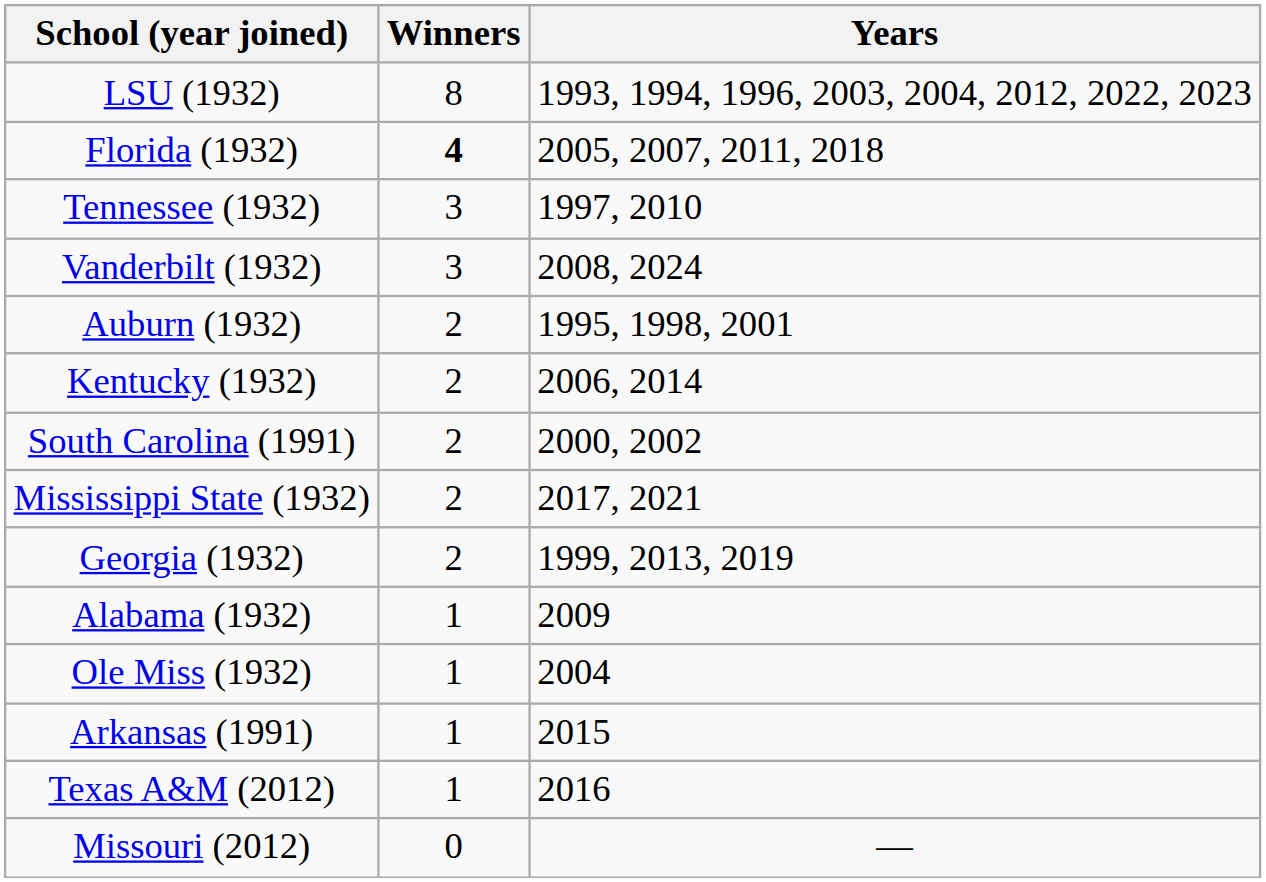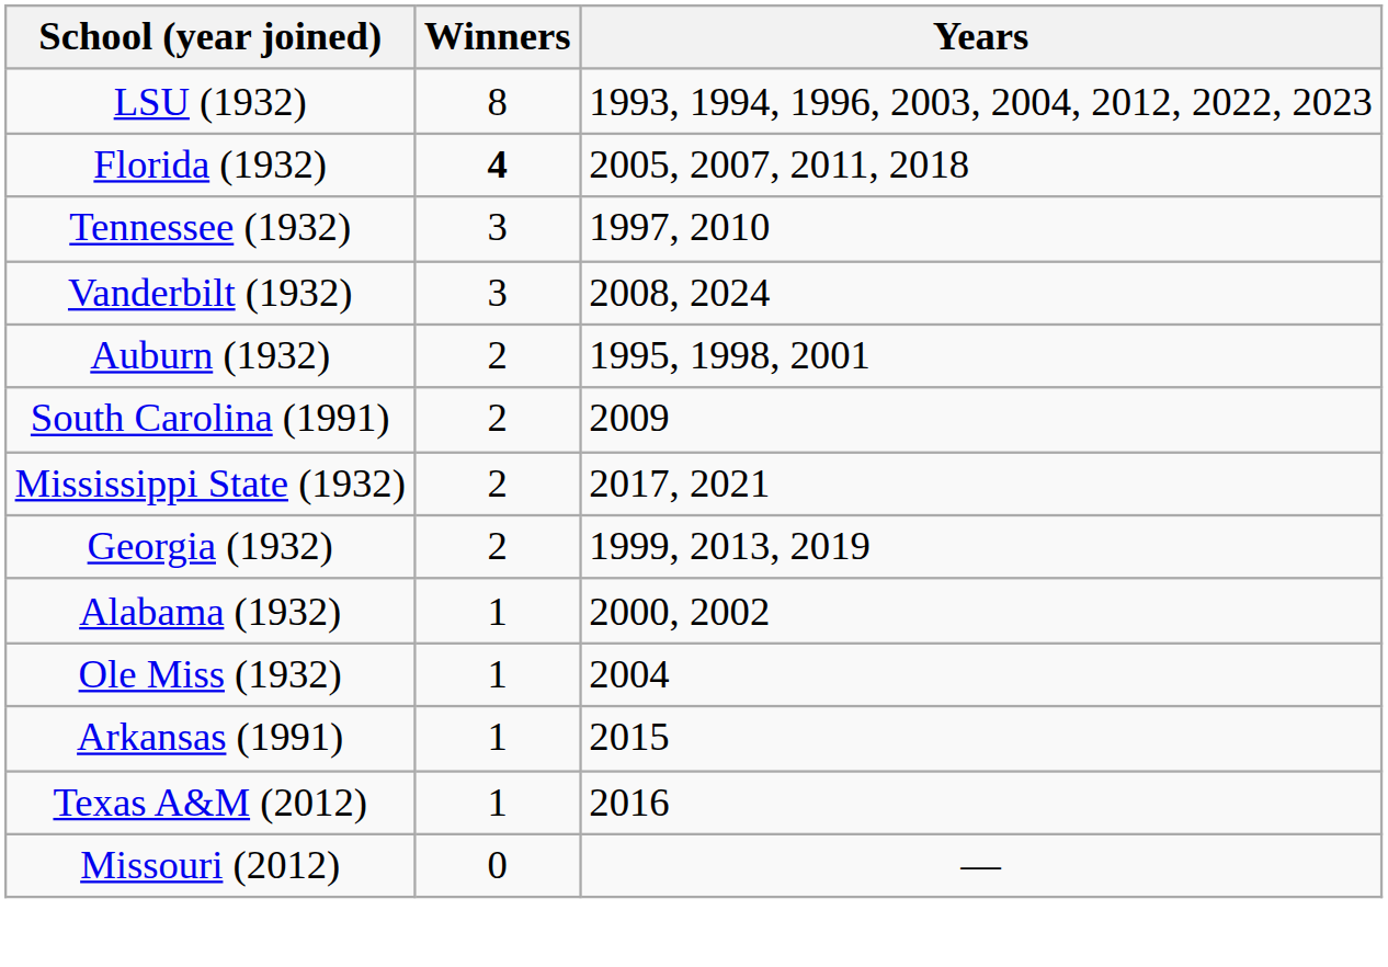- row: Kentucky (1932) | 2 | 2006, 2014
South Carolina (1991) | Years: 2000, 2002 -> 2009
Alabama (1932) | Years: 2009 -> 2000, 2002
